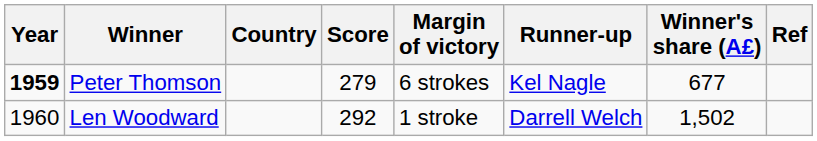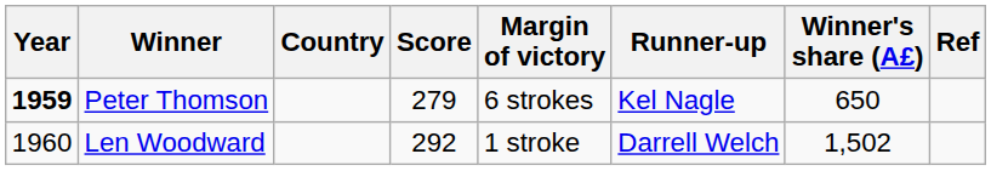Peter Thomson | Winner's share (A£): 677 -> 650
